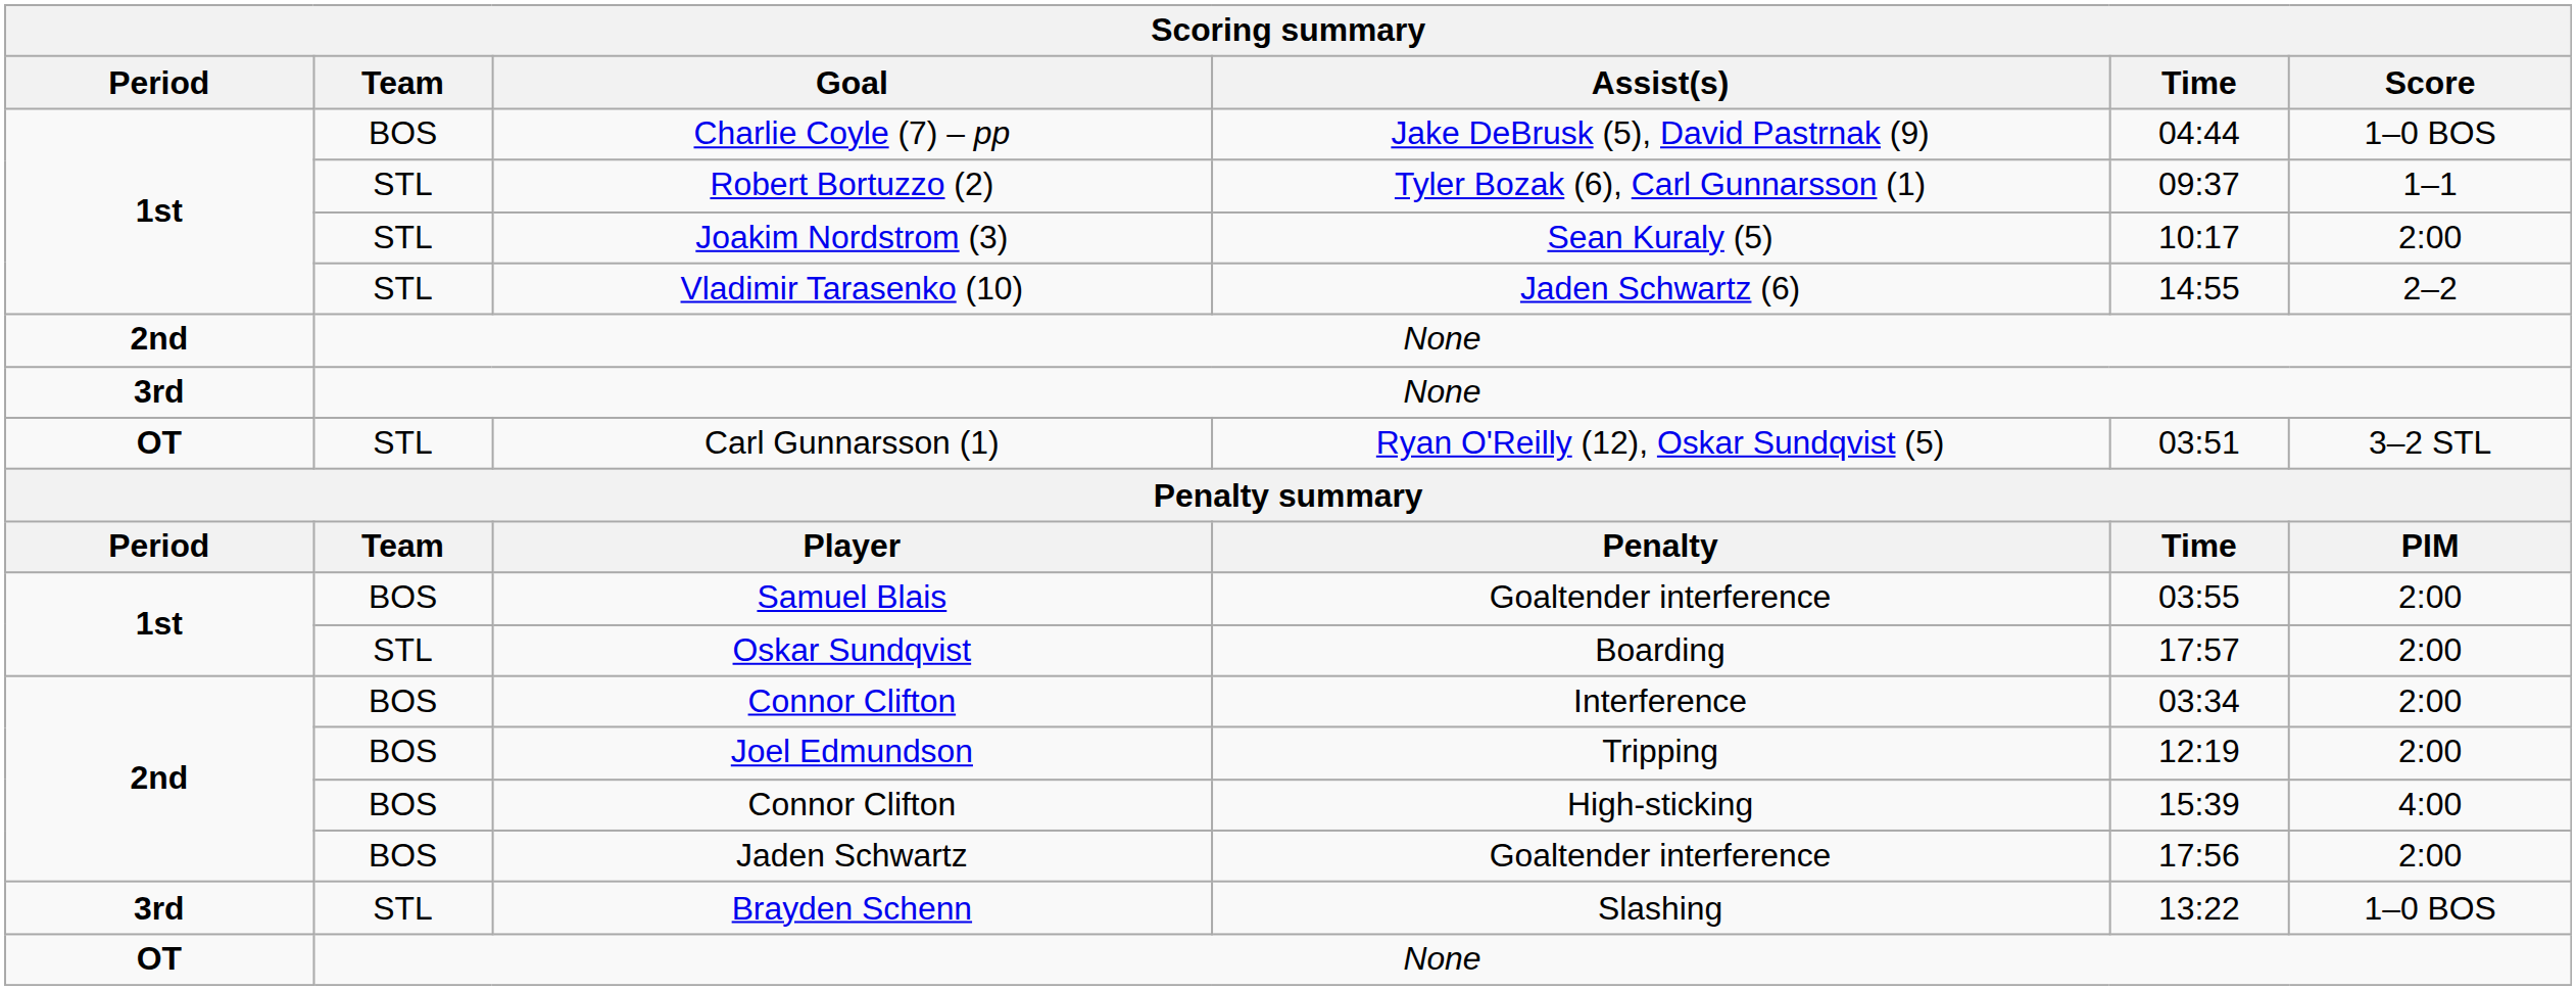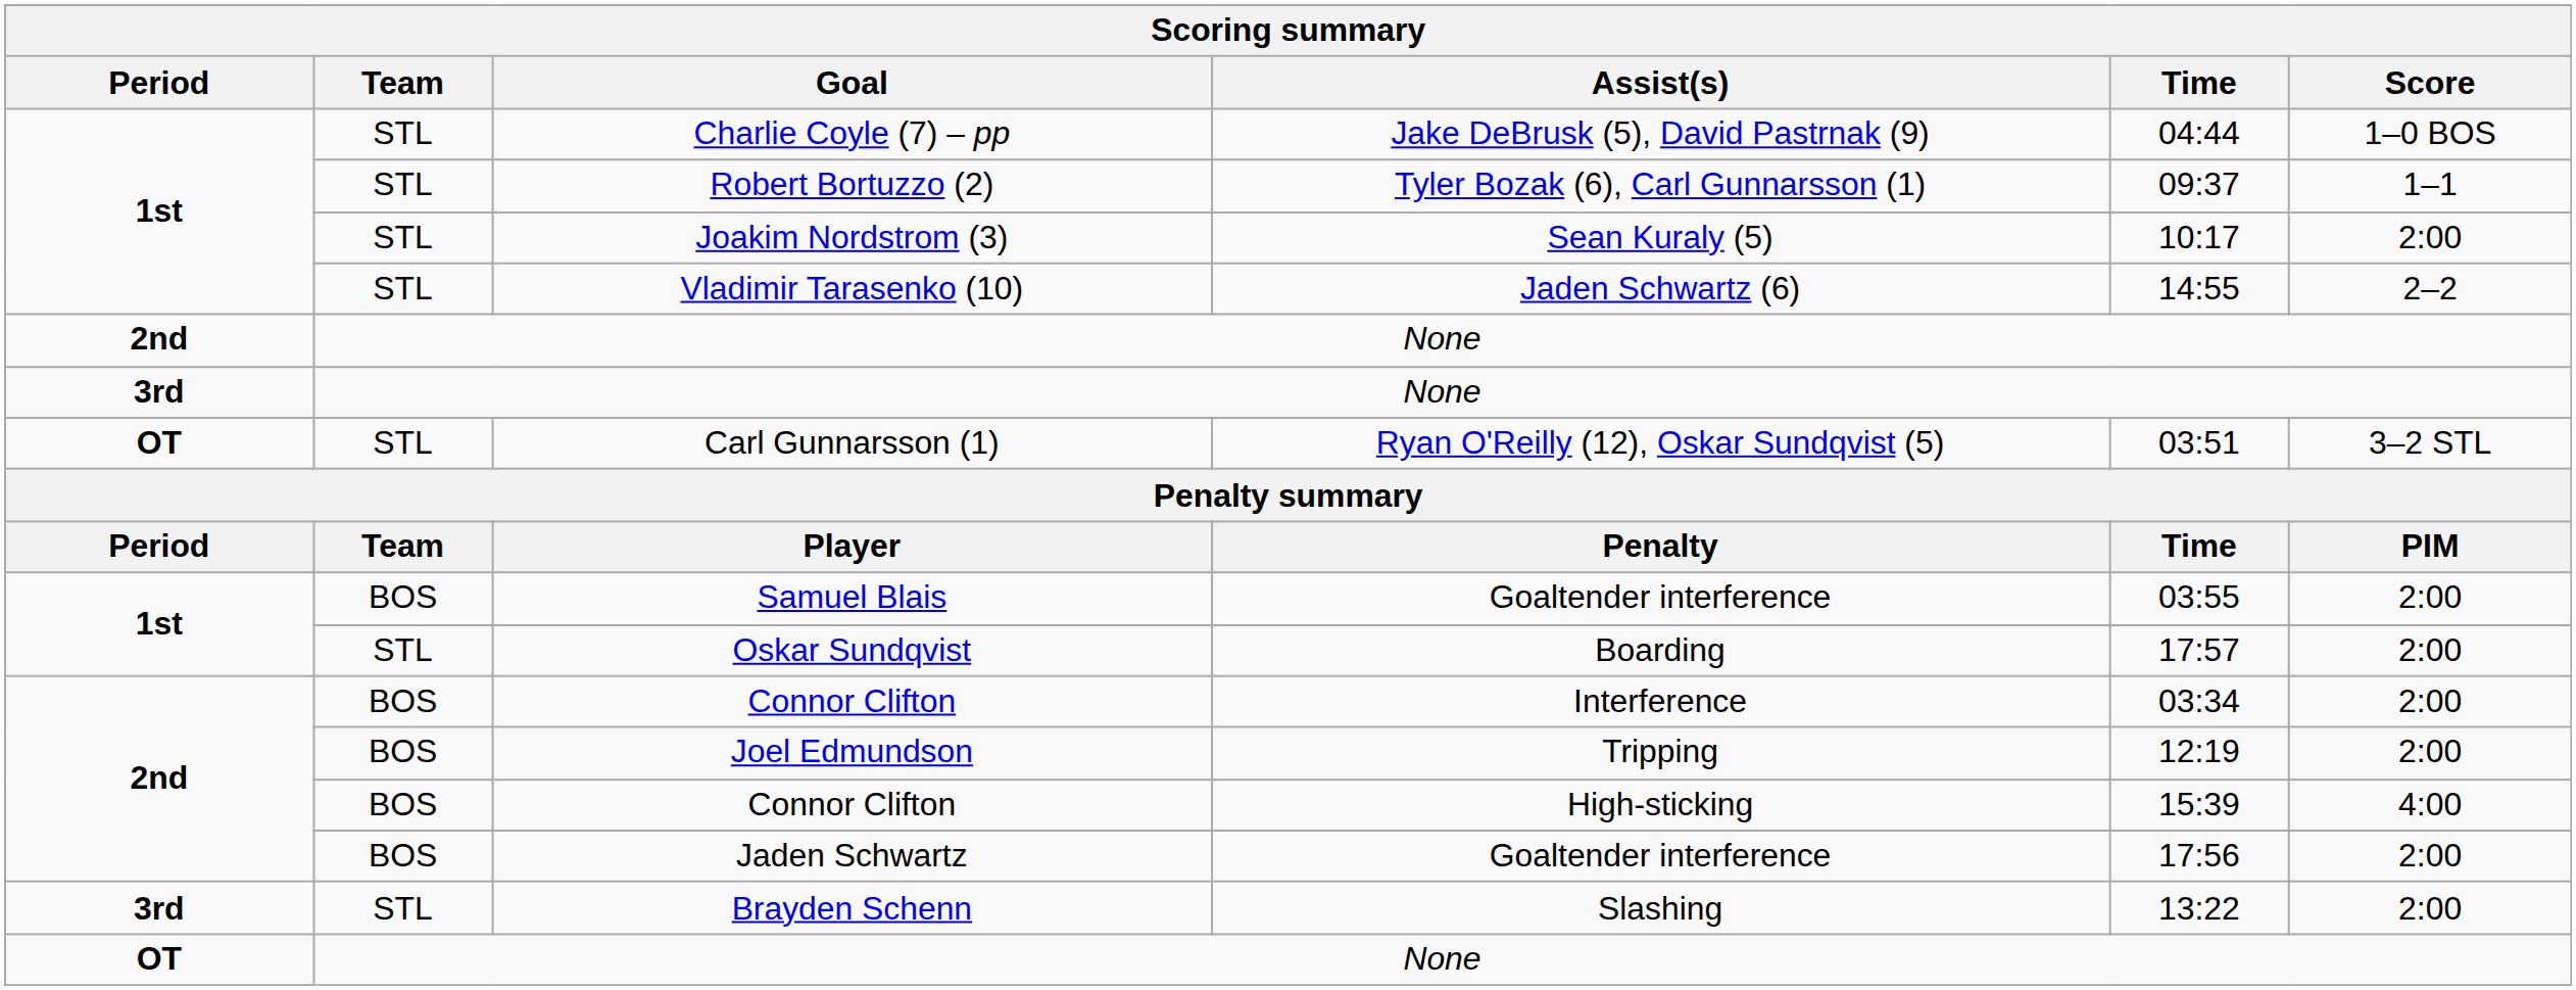Charlie Coyle (7) – pp | Team: BOS -> STL
Brayden Schenn | Score: 1–0 BOS -> 2:00
